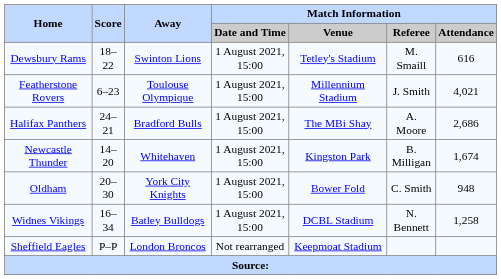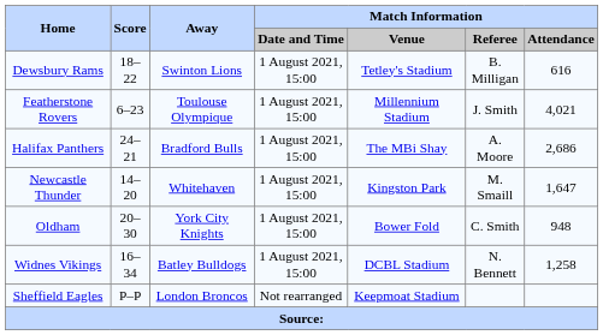Dewsbury Rams | Match Information / Referee: M. Smaill -> B. Milligan
Newcastle Thunder | Match Information / Referee: B. Milligan -> M. Smaill
Newcastle Thunder | Match Information / Attendance: 1,674 -> 1,647
